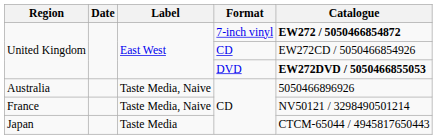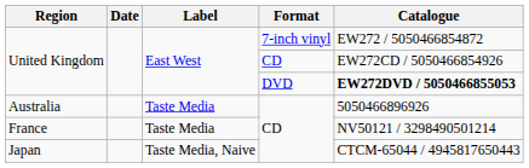United Kingdom / 7-inch vinyl | Catalogue: bold -> normal
Australia | Label: Taste Media, Naive -> Taste Media
France | Label: Taste Media, Naive -> Taste Media
Japan | Label: Taste Media -> Taste Media, Naive
